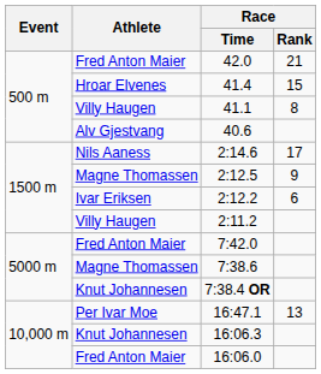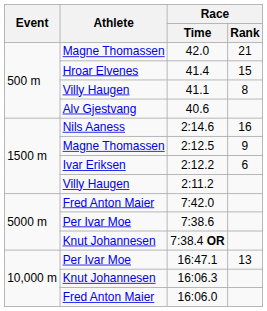42.0 | Athlete: Fred Anton Maier -> Magne Thomassen
2:14.6 | Race / Rank: 17 -> 16
7:38.6 | Athlete: Magne Thomassen -> Per Ivar Moe
